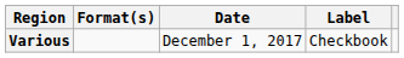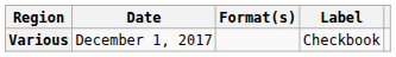columns swapped: Date <-> Format(s)
